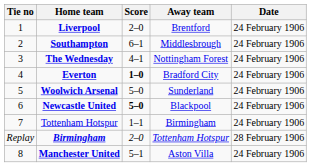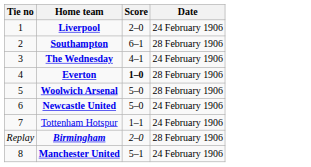- column: Away team | Brentford | Middlesbrough | Nottingham Forest | Bradford City | Sunderland | Blackpool | Birmingham | Tottenham Hotspur | Aston Villa
Southampton | Date: 24 February 1906 -> 28 February 1906
Everton | Date: 24 February 1906 -> 28 February 1906
Woolwich Arsenal | Date: 24 February 1906 -> 28 February 1906
Newcastle United | Score: bold -> normal
